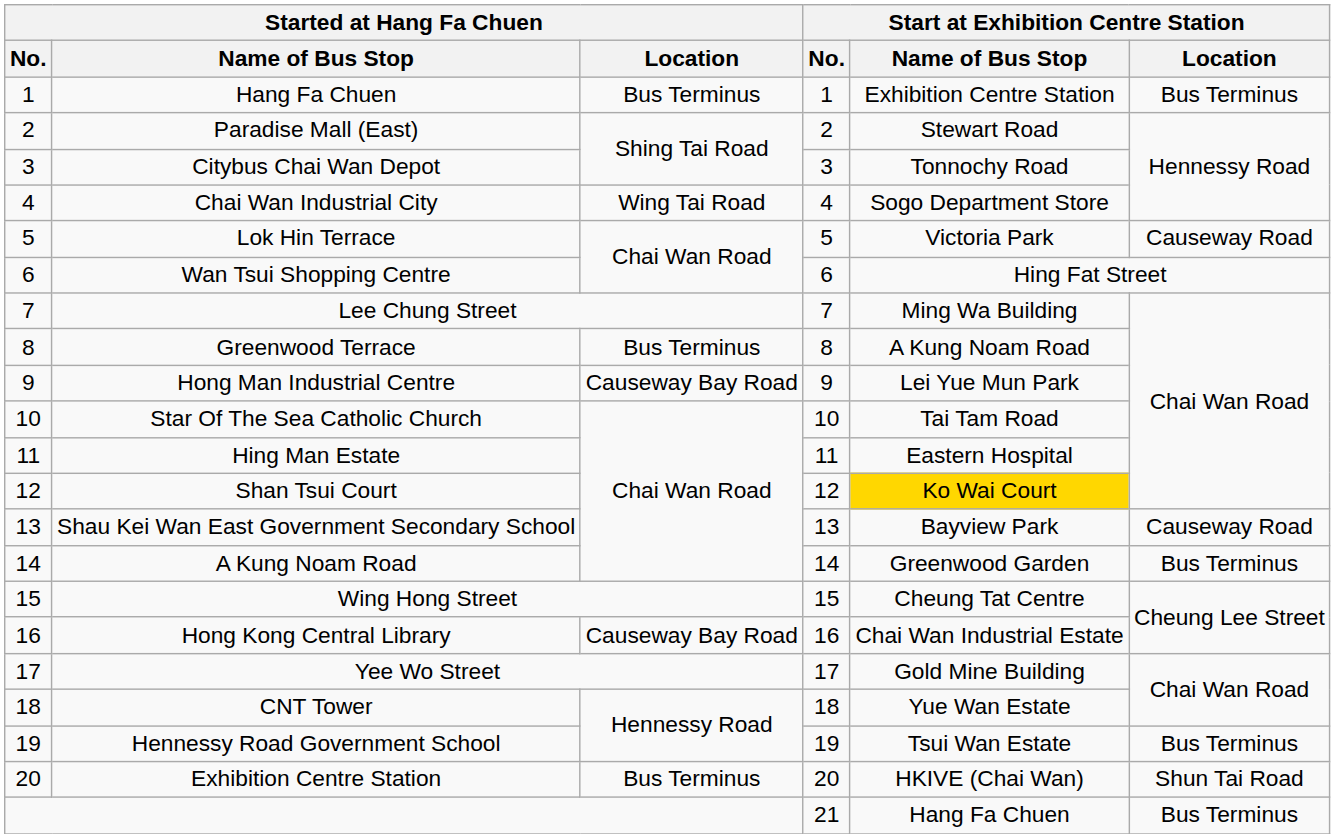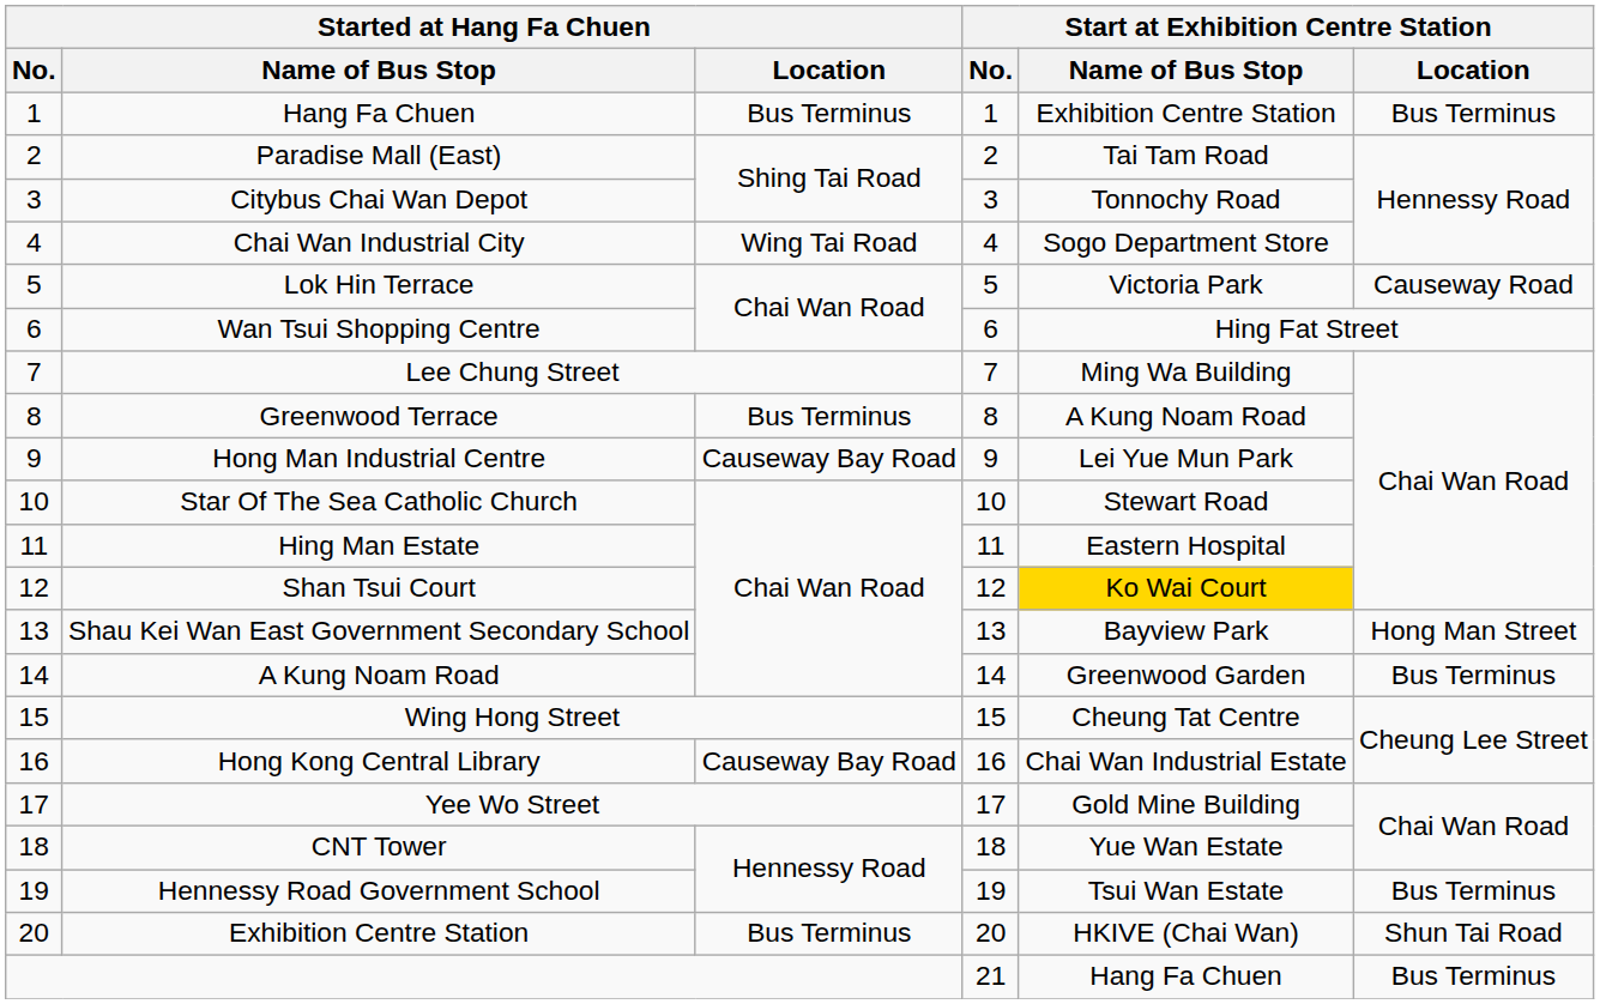Paradise Mall (East) | Start at Exhibition Centre Station / Name of Bus Stop: Stewart Road -> Tai Tam Road
Star Of The Sea Catholic Church | Start at Exhibition Centre Station / Name of Bus Stop: Tai Tam Road -> Stewart Road
Shau Kei Wan East Government Secondary School | Start at Exhibition Centre Station / Location: Causeway Road -> Hong Man Street
